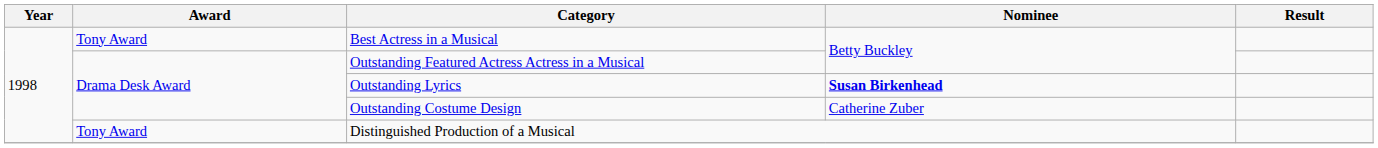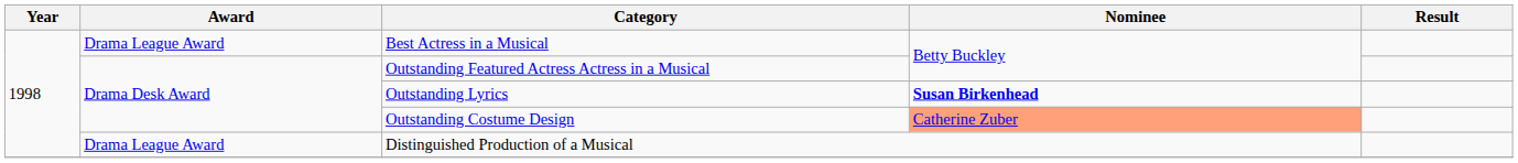Best Actress in a Musical | Award: Tony Award -> Drama League Award
Outstanding Costume Design | Nominee: no background -> lightsalmon background
Distinguished Production of a Musical | Award: Tony Award -> Drama League Award
